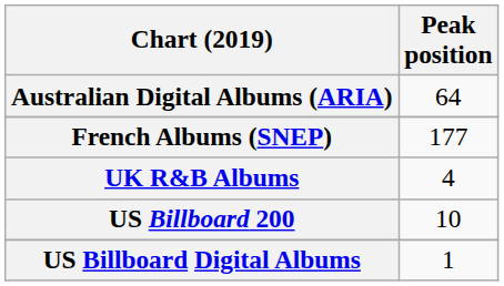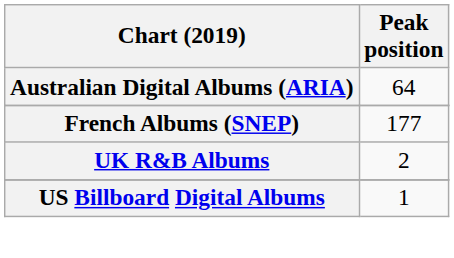UK R&B Albums | Peak position: 4 -> 2
- row: US Billboard 200 | 10
